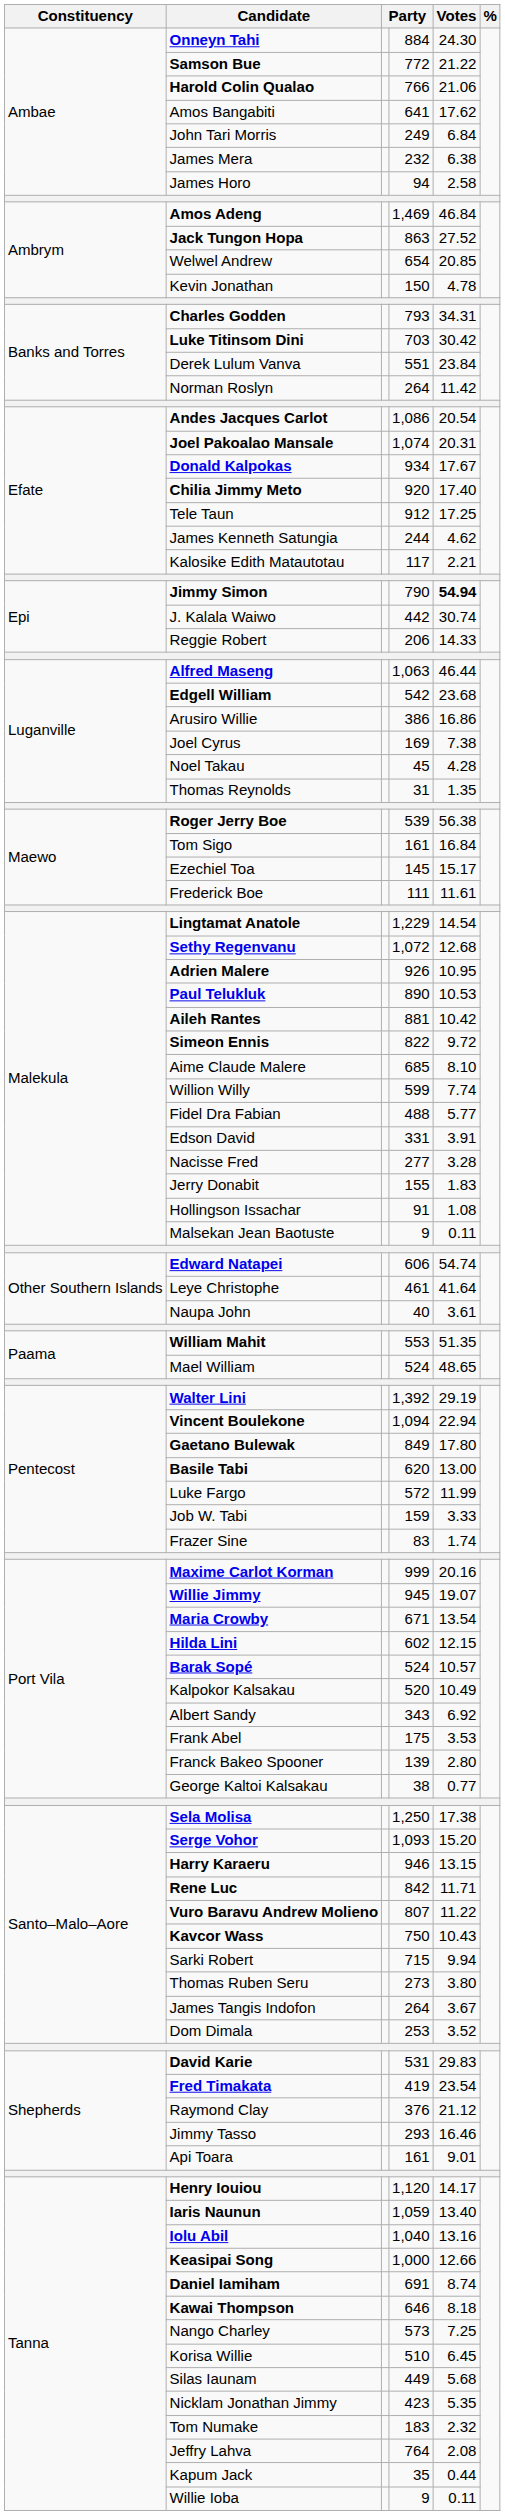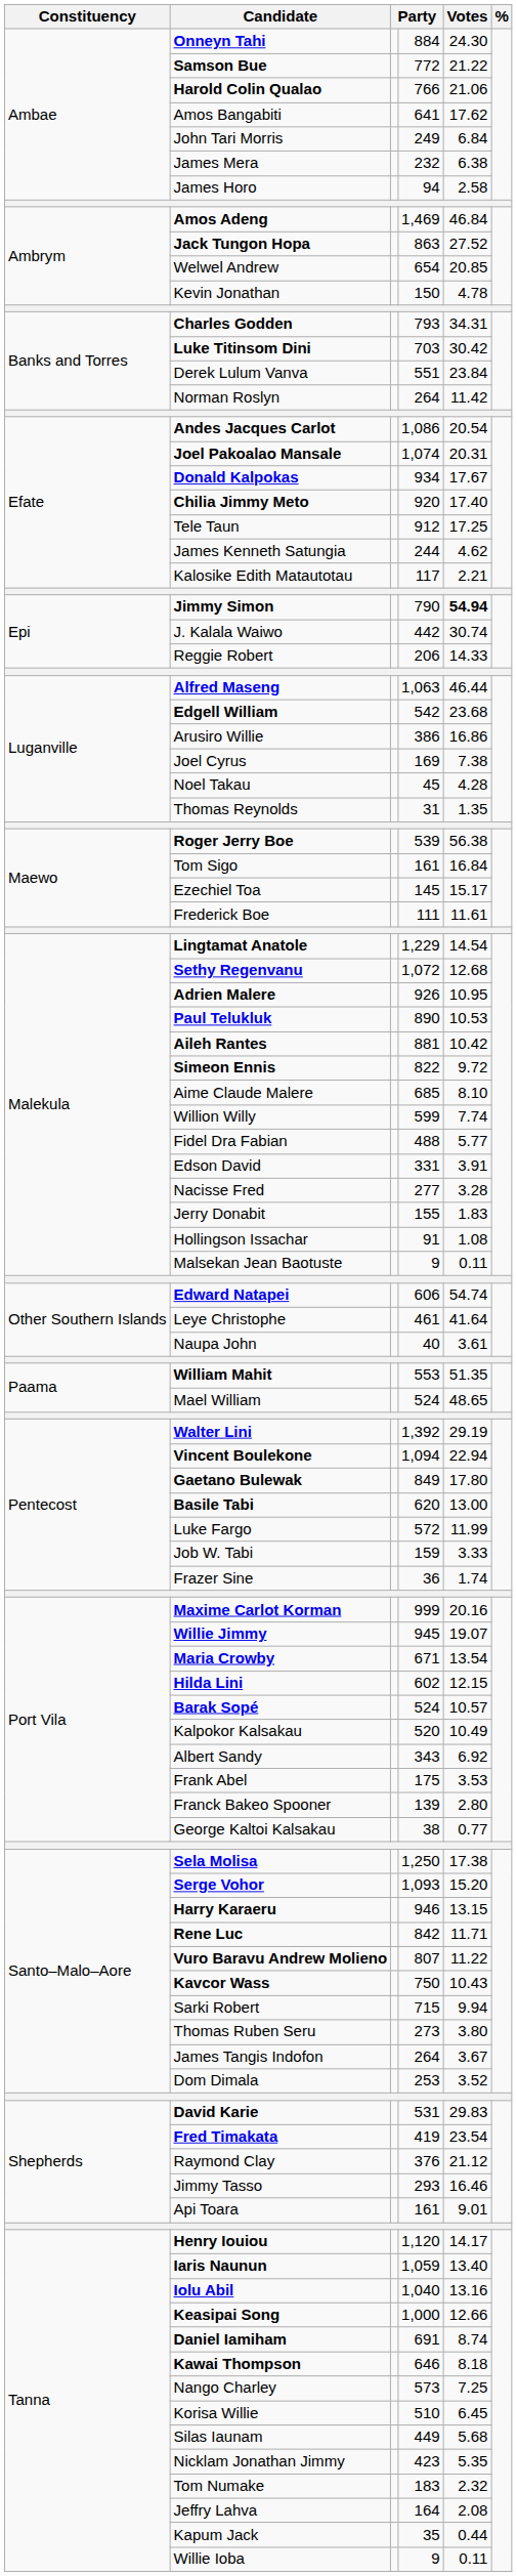Frazer Sine | column 4: 83 -> 36
Jeffry Lahva | column 4: 764 -> 164
